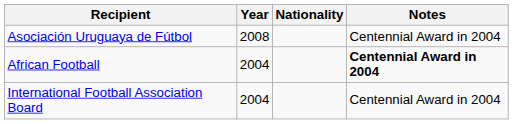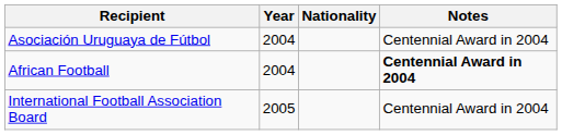Asociación Uruguaya de Fútbol | Year: 2008 -> 2004
International Football Association Board | Year: 2004 -> 2005
